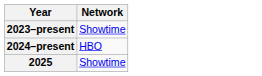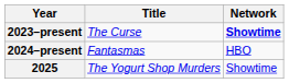+ column: Title | The Curse | Fantasmas | The Yogurt Shop Murders
2023–present | Network: normal -> bold
